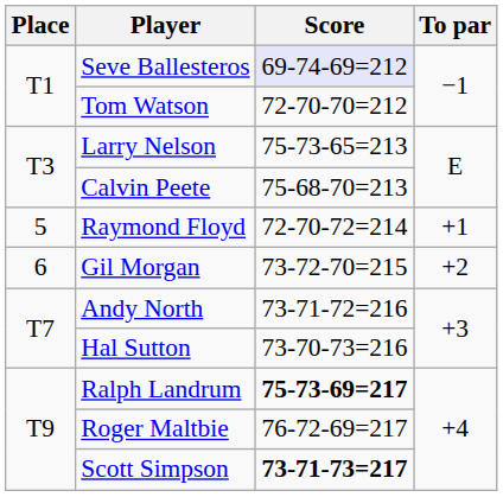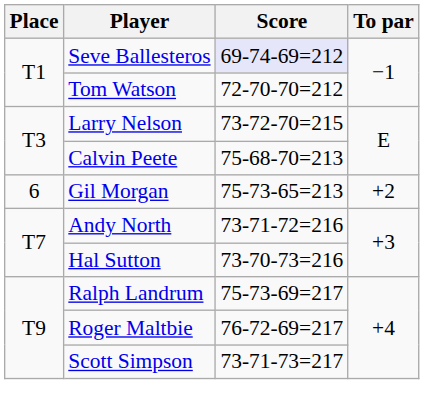Larry Nelson | Score: 75-73-65=213 -> 73-72-70=215
- row: 5 | Raymond Floyd | 72-70-72=214 | +1
Gil Morgan | Score: 73-72-70=215 -> 75-73-65=213
Ralph Landrum | Score: bold -> normal
Scott Simpson | Score: bold -> normal
